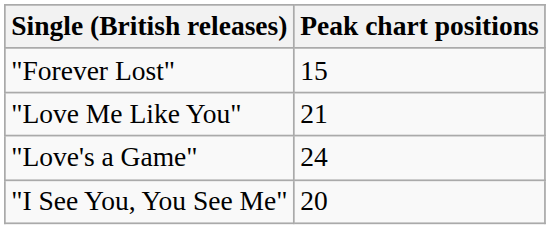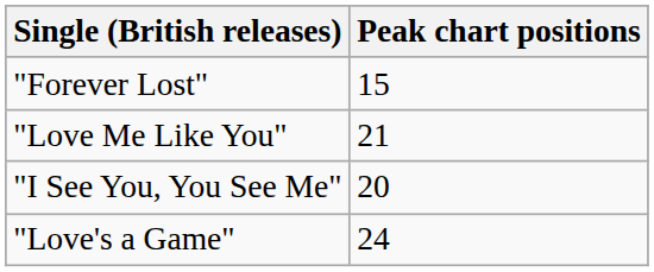rows swapped: "Love's a Game" <-> "I See You, You See Me"
